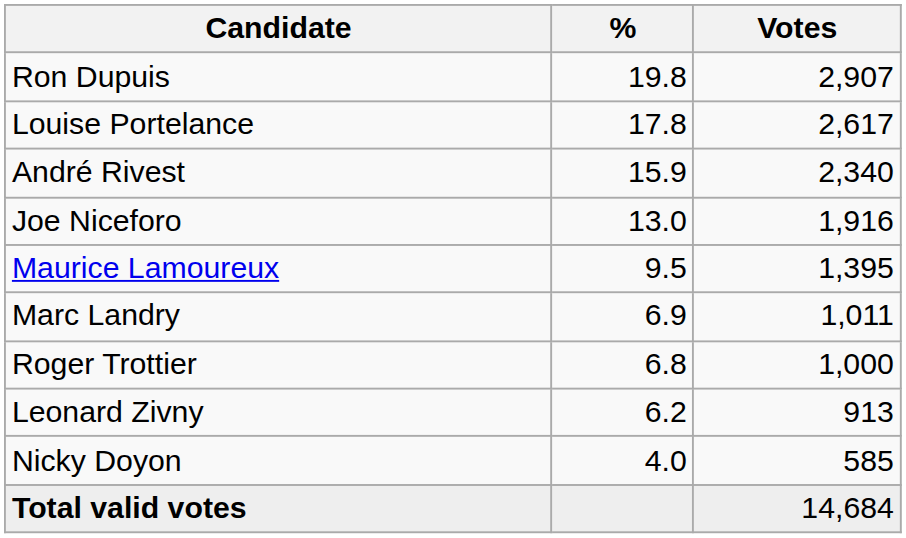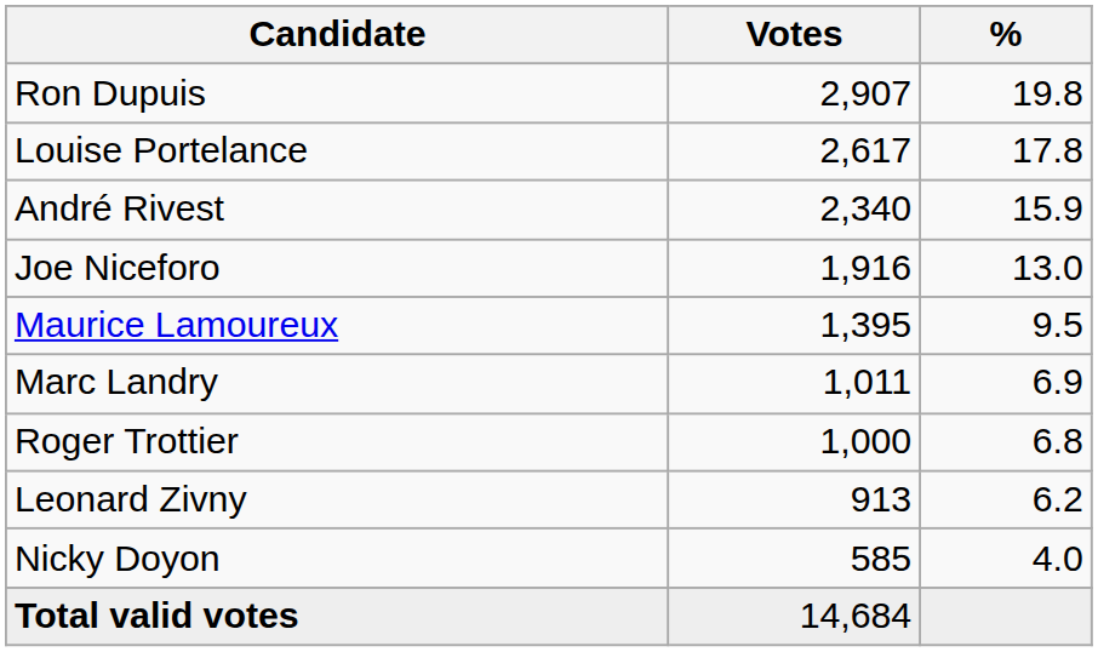columns swapped: Votes <-> %
